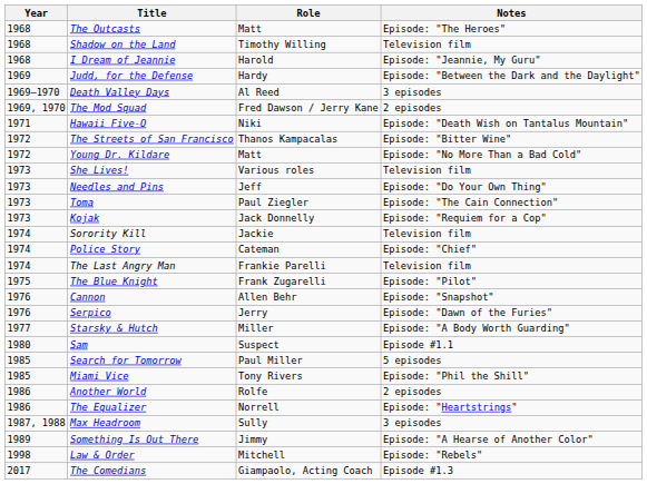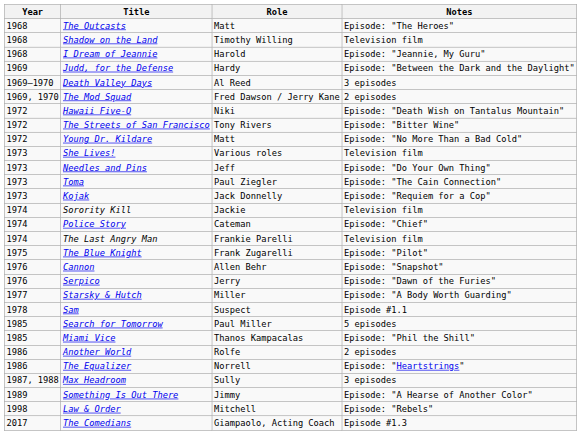Hawaii Five-O | Year: 1971 -> 1972
The Streets of San Francisco | Role: Thanos Kampacalas -> Tony Rivers
Sam | Year: 1980 -> 1978
Miami Vice | Role: Tony Rivers -> Thanos Kampacalas
